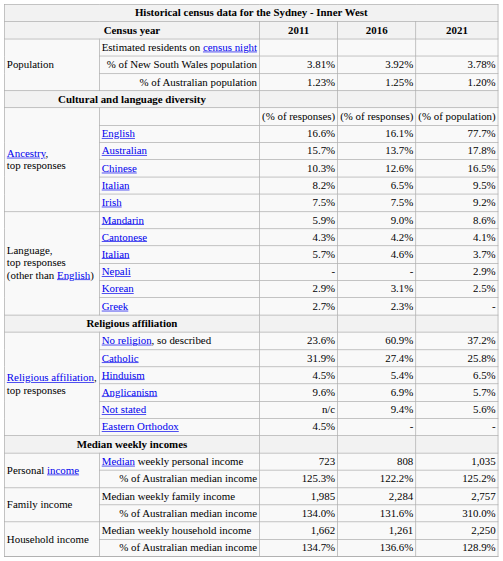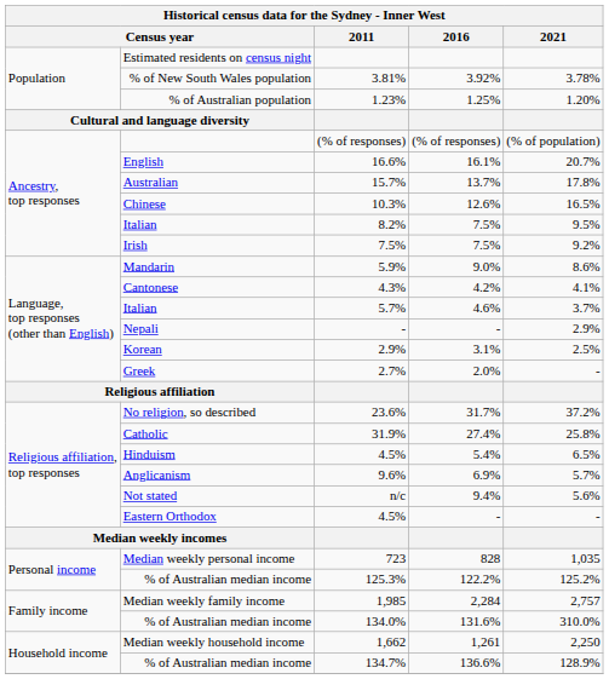16.6% | 2021: 77.7% -> 20.7%
8.2% | 2016: 6.5% -> 7.5%
2.7% | 2016: 2.3% -> 2.0%
23.6% | 2016: 60.9% -> 31.7%
723 | 2016: 808 -> 828
